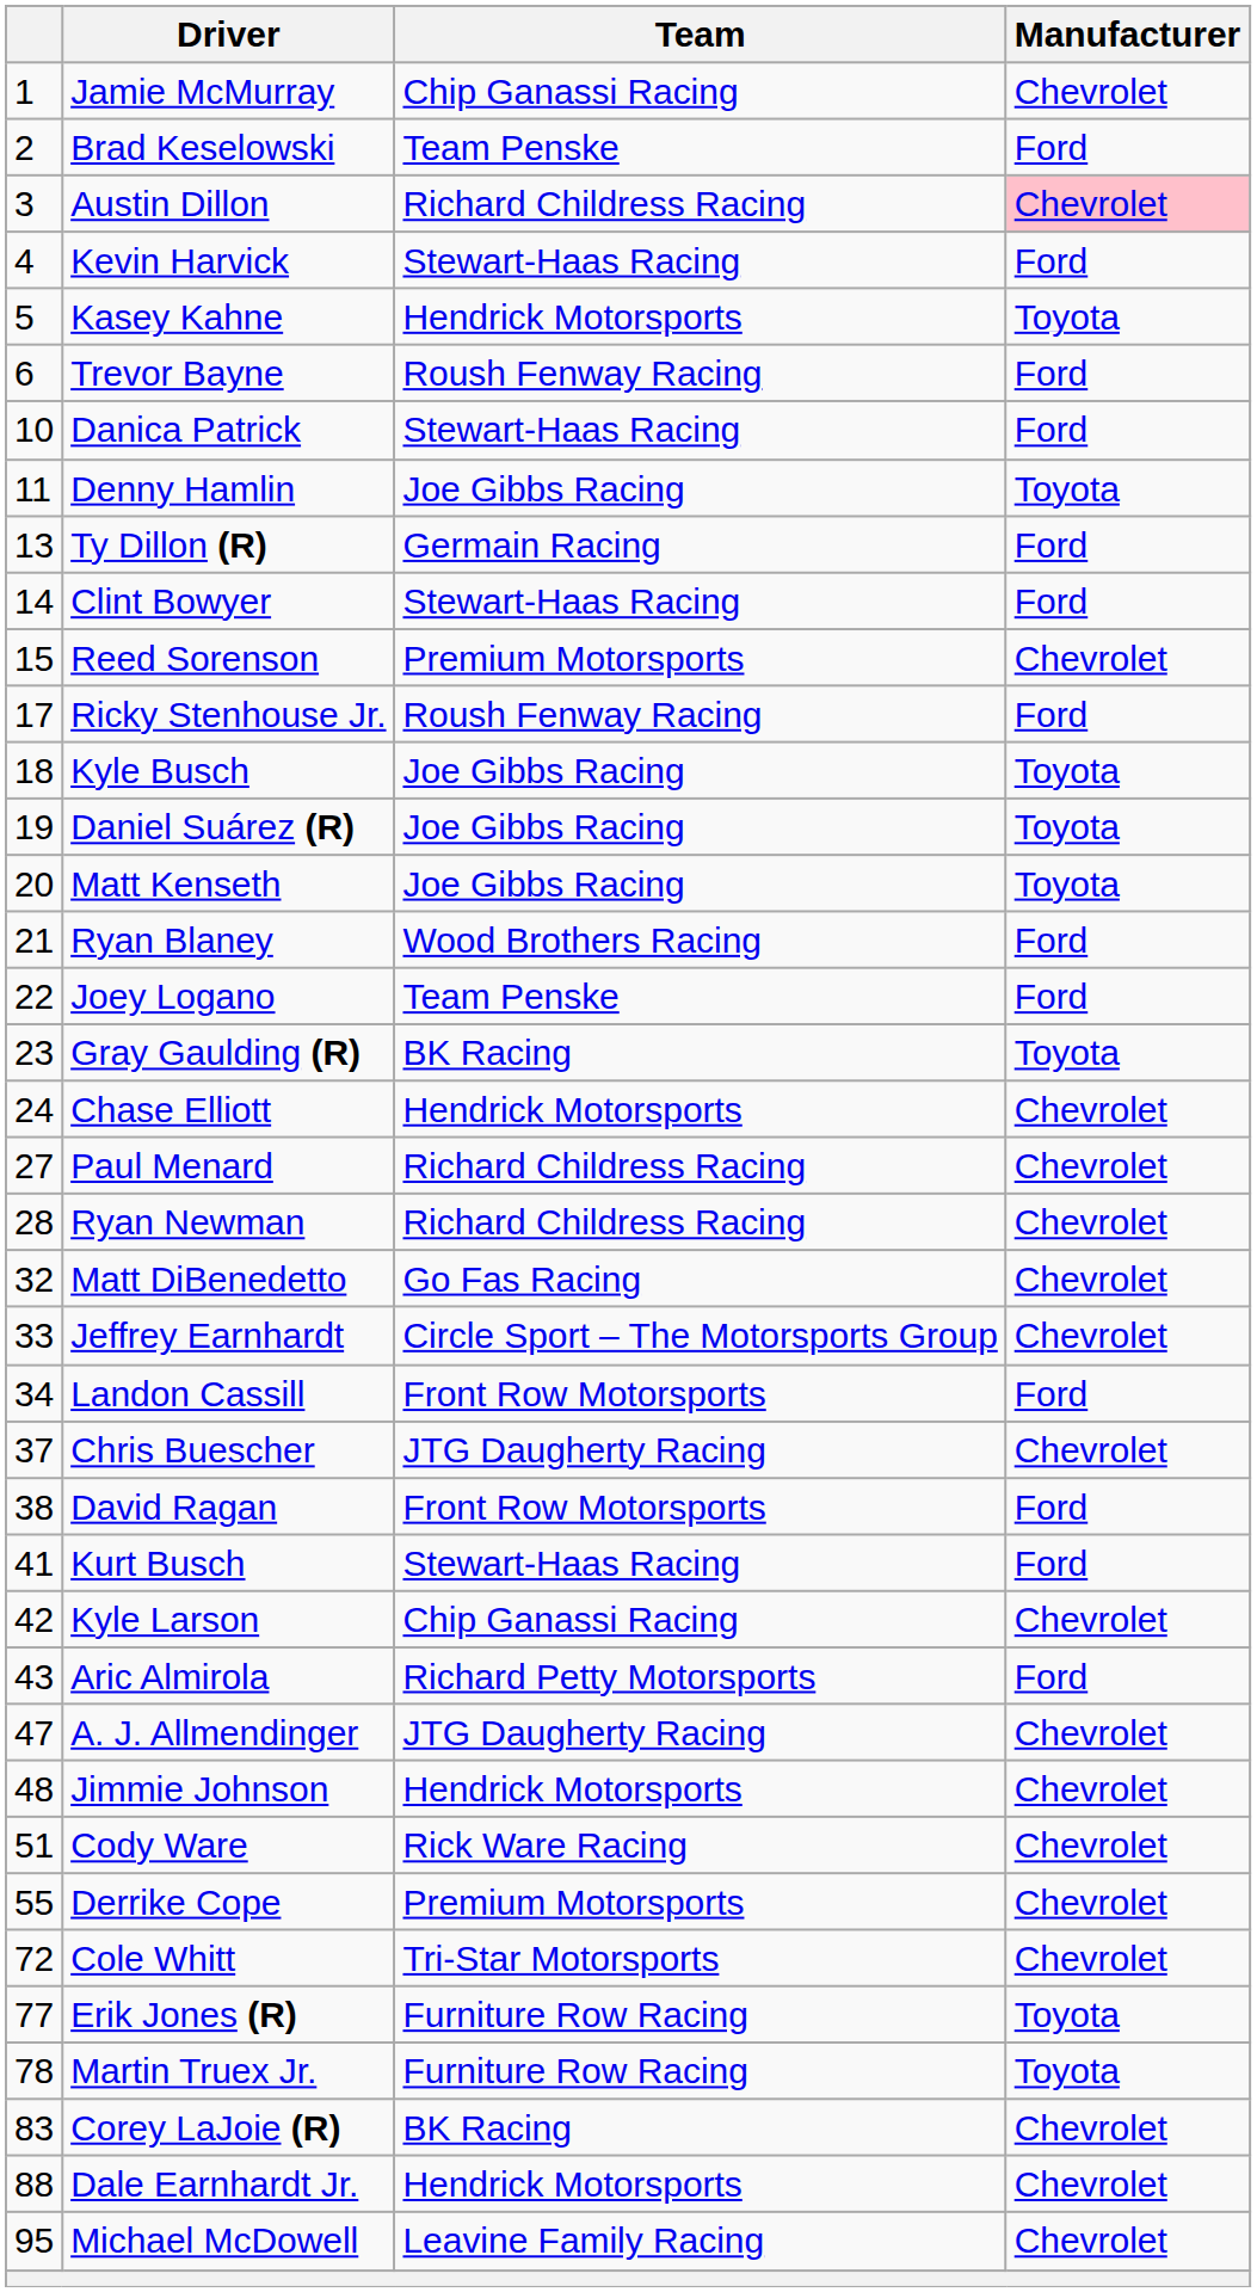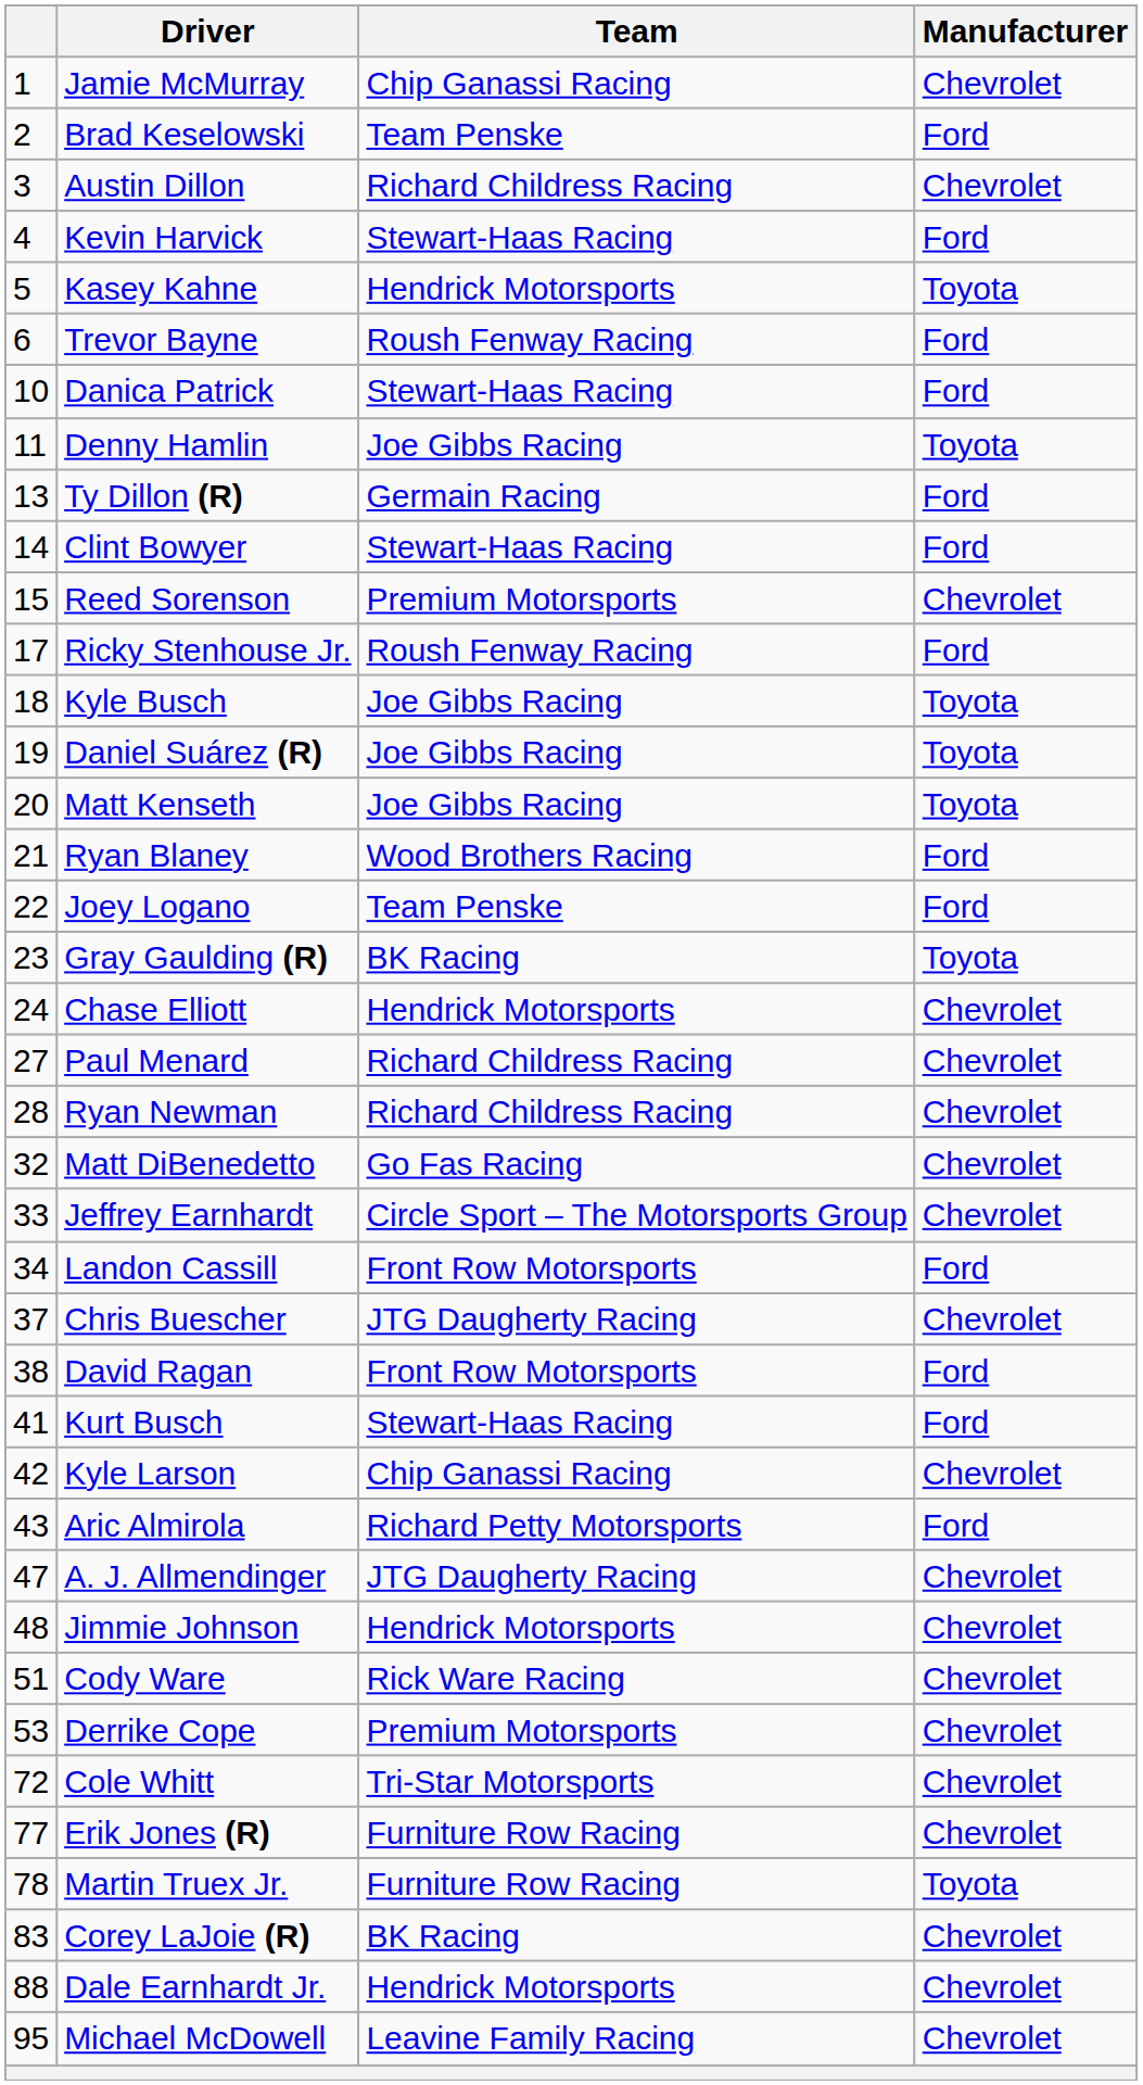Austin Dillon | Manufacturer: pink background -> no background
Derrike Cope | column 1: 55 -> 53
Erik Jones (R) | Manufacturer: Toyota -> Chevrolet
